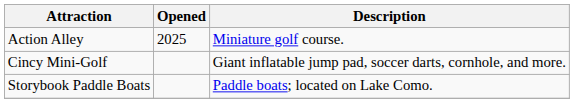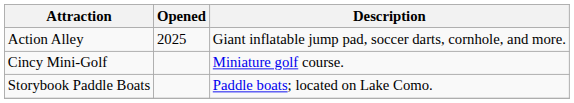Action Alley | Description: Miniature golf course. -> Giant inflatable jump pad, soccer darts, cornhole, and more.
Cincy Mini-Golf | Description: Giant inflatable jump pad, soccer darts, cornhole, and more. -> Miniature golf course.
